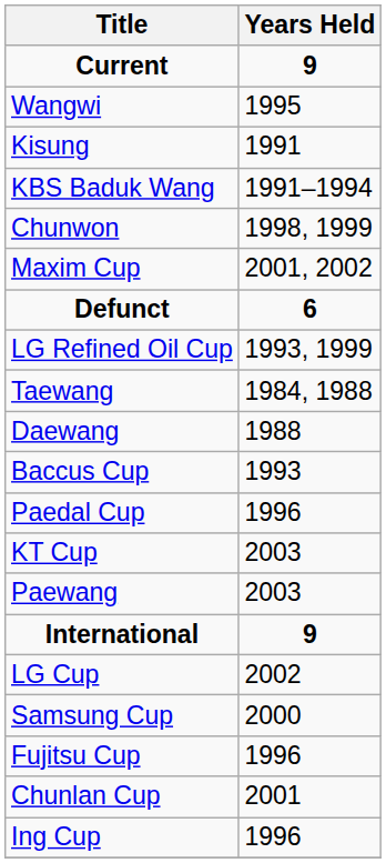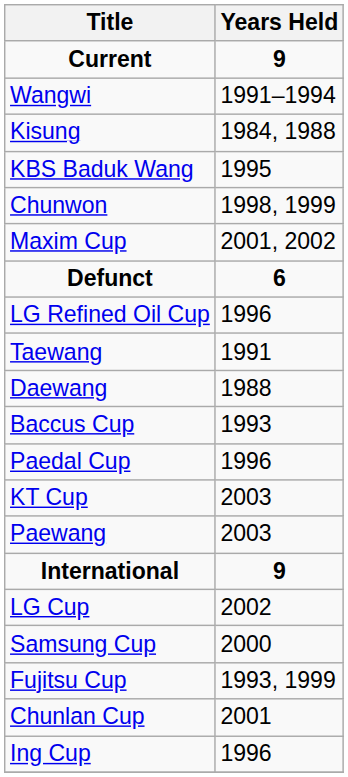Wangwi | Years Held: 1995 -> 1991–1994
Kisung | Years Held: 1991 -> 1984, 1988
KBS Baduk Wang | Years Held: 1991–1994 -> 1995
LG Refined Oil Cup | Years Held: 1993, 1999 -> 1996
Taewang | Years Held: 1984, 1988 -> 1991
Fujitsu Cup | Years Held: 1996 -> 1993, 1999
